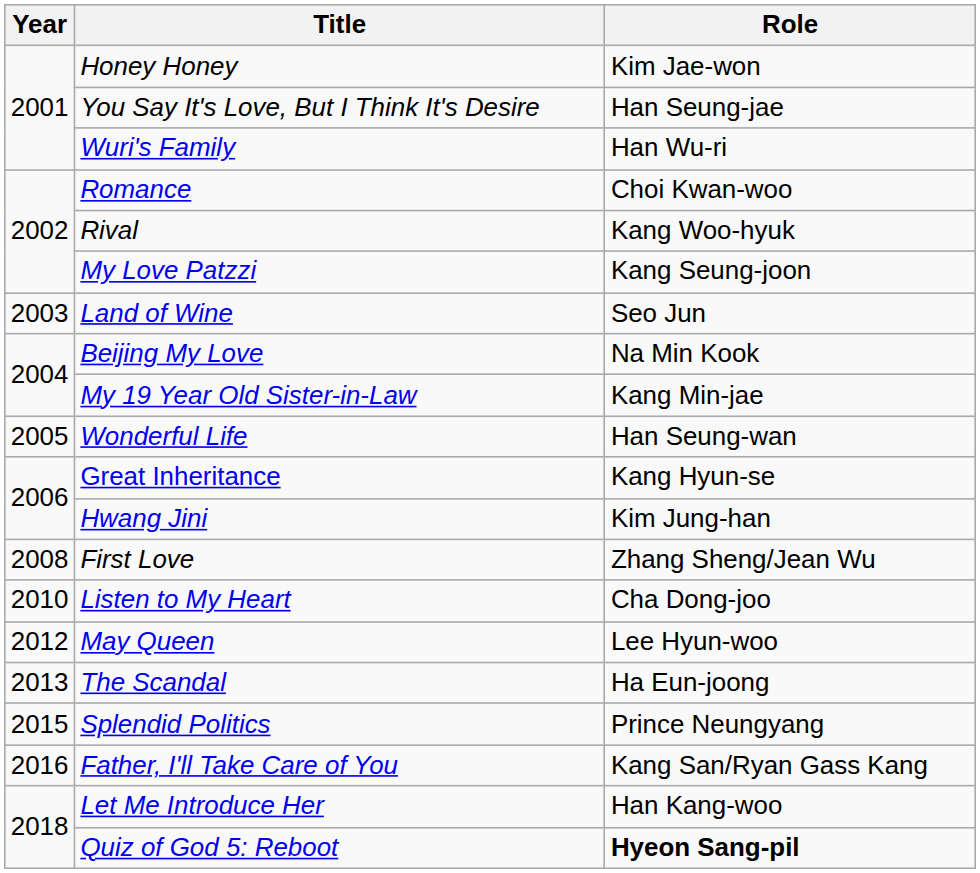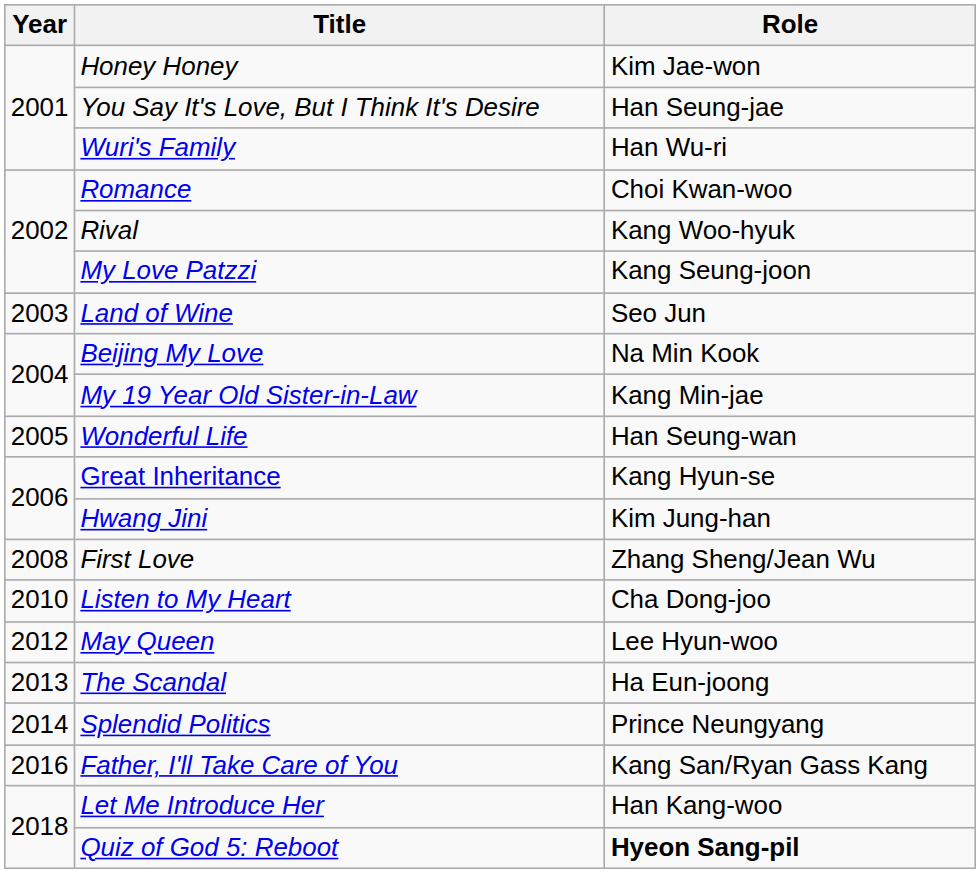Splendid Politics | Year: 2015 -> 2014
